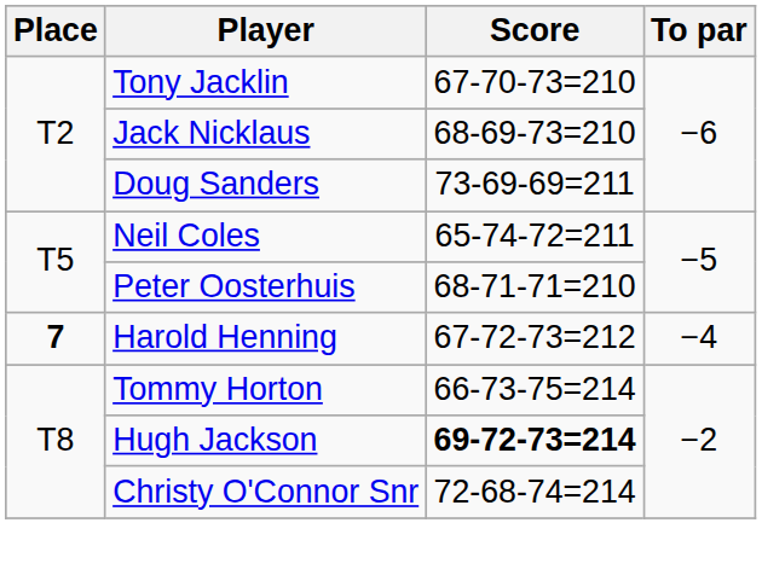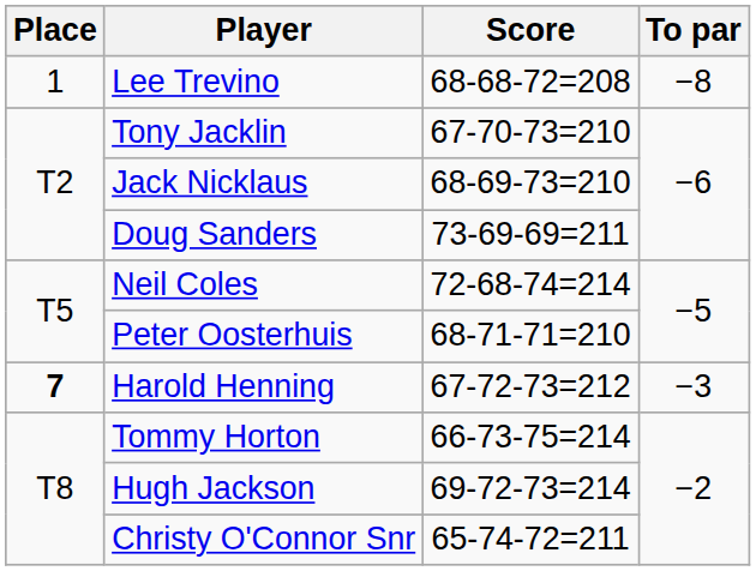+ row: 1 | Lee Trevino | 68-68-72=208 | −8
Neil Coles | Score: 65-74-72=211 -> 72-68-74=214
Harold Henning | To par: −4 -> −3
Hugh Jackson | Score: bold -> normal
Christy O'Connor Snr | Score: 72-68-74=214 -> 65-74-72=211
